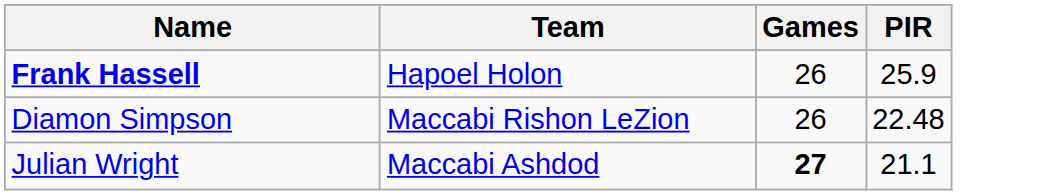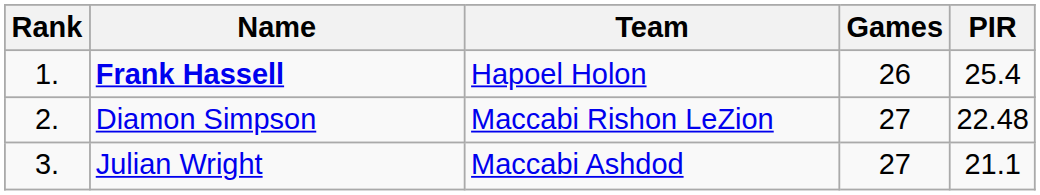+ column: Rank | 1. | 2. | 3.
Frank Hassell | PIR: 25.9 -> 25.4
Diamon Simpson | Games: 26 -> 27
Julian Wright | Games: bold -> normal
